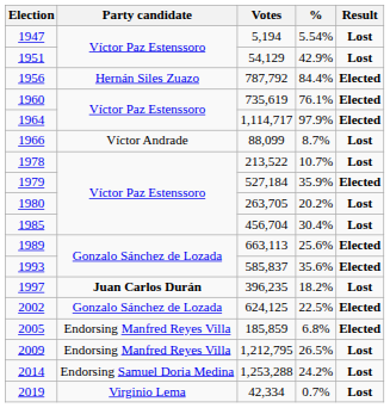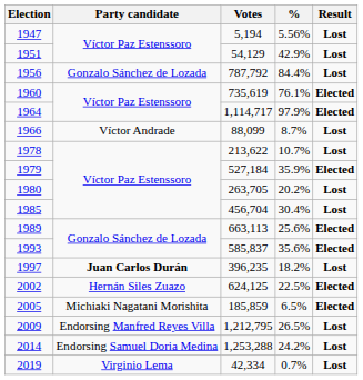1947 | %: 5.54% -> 5.56%
1956 | Party candidate: Hernán Siles Zuazo -> Gonzalo Sánchez de Lozada
1956 | Result: Elected -> Lost
1978 | Votes: 213,522 -> 213,622
2002 | Party candidate: Gonzalo Sánchez de Lozada -> Hernán Siles Zuazo
2005 | Party candidate: Endorsing Manfred Reyes Villa -> Michiaki Nagatani Morishita
2005 | %: 6.8% -> 6.5%
